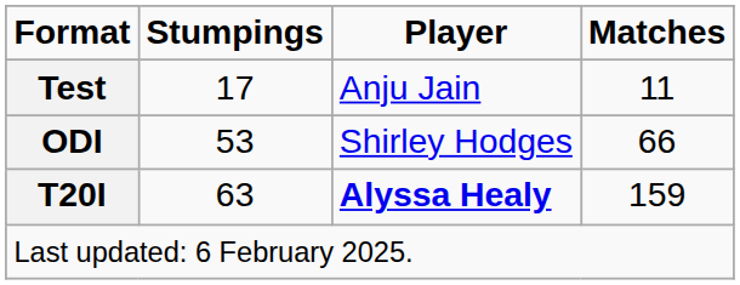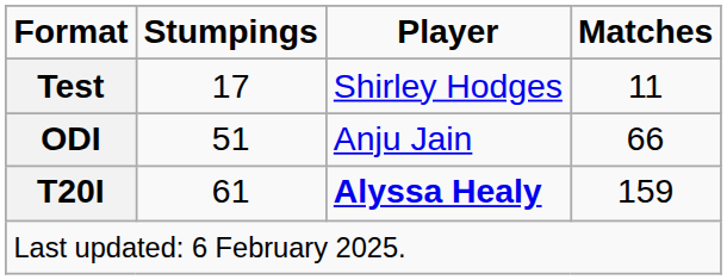Test | Player: Anju Jain -> Shirley Hodges
ODI | Stumpings: 53 -> 51
ODI | Player: Shirley Hodges -> Anju Jain
T20I | Stumpings: 63 -> 61
